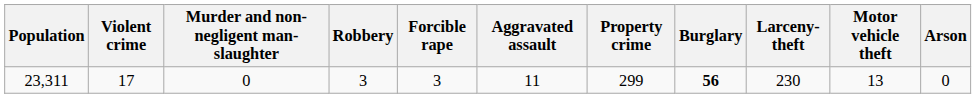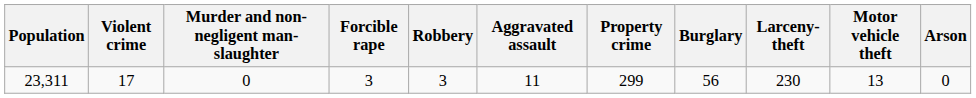columns swapped: Forcible rape <-> Robbery
23,311 | Burglary: bold -> normal
